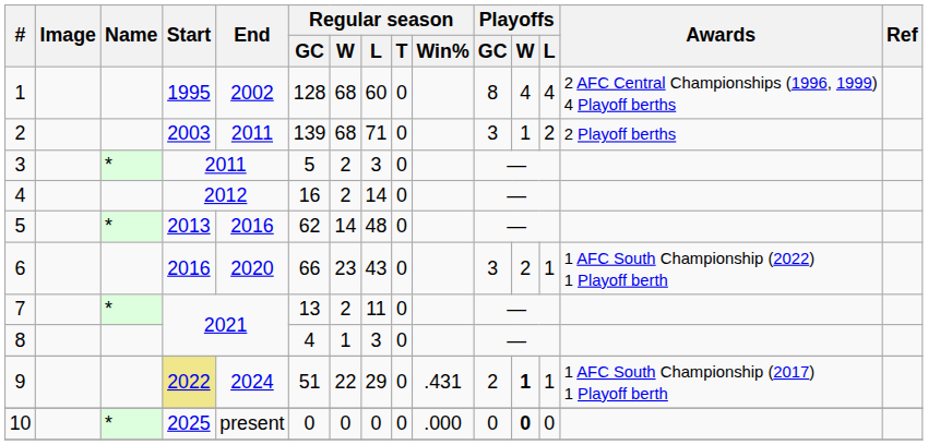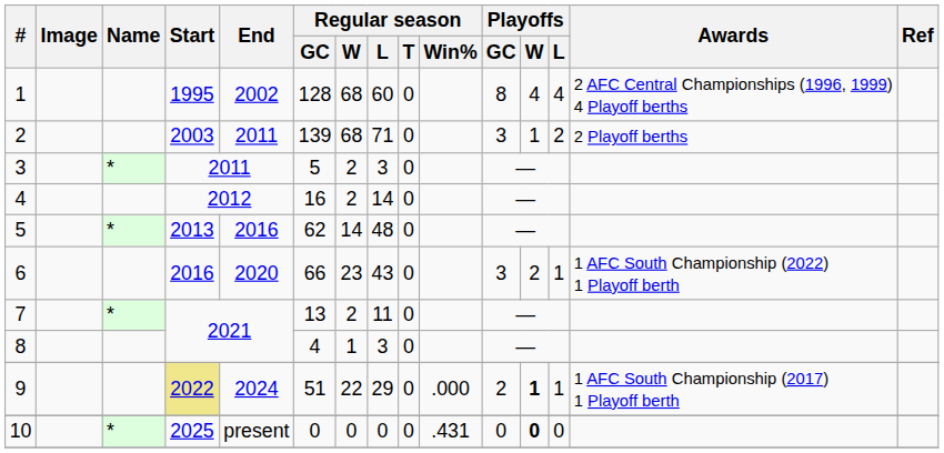9 | Regular season / Win%: .431 -> .000
10 | Regular season / Win%: .000 -> .431
